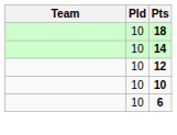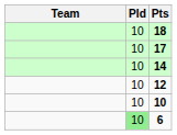+ row: 10 | 17
6 | Pld: no background -> lightgreen background
